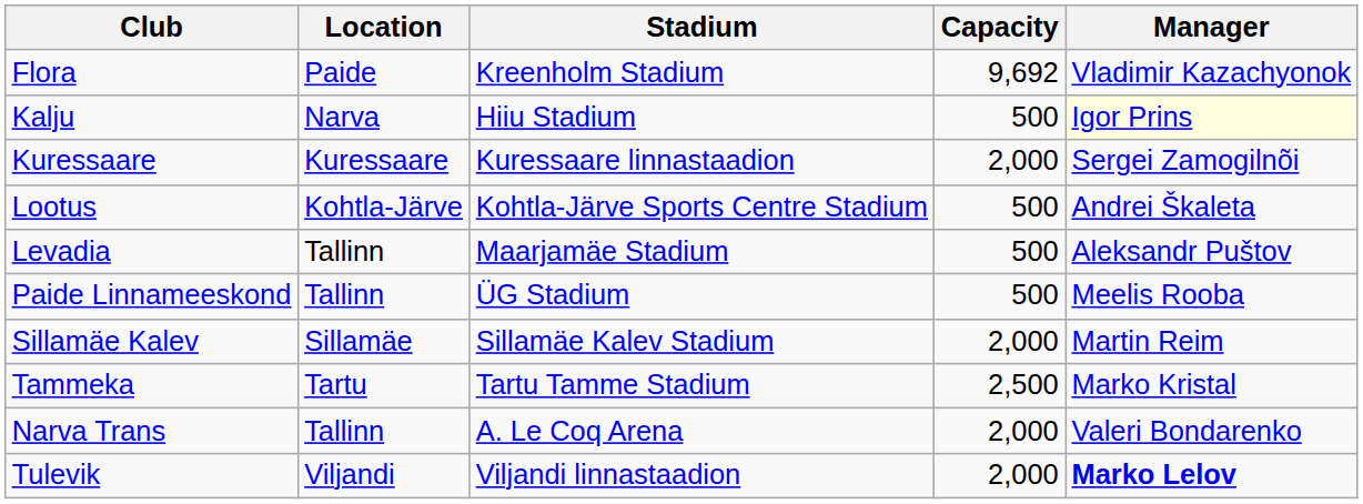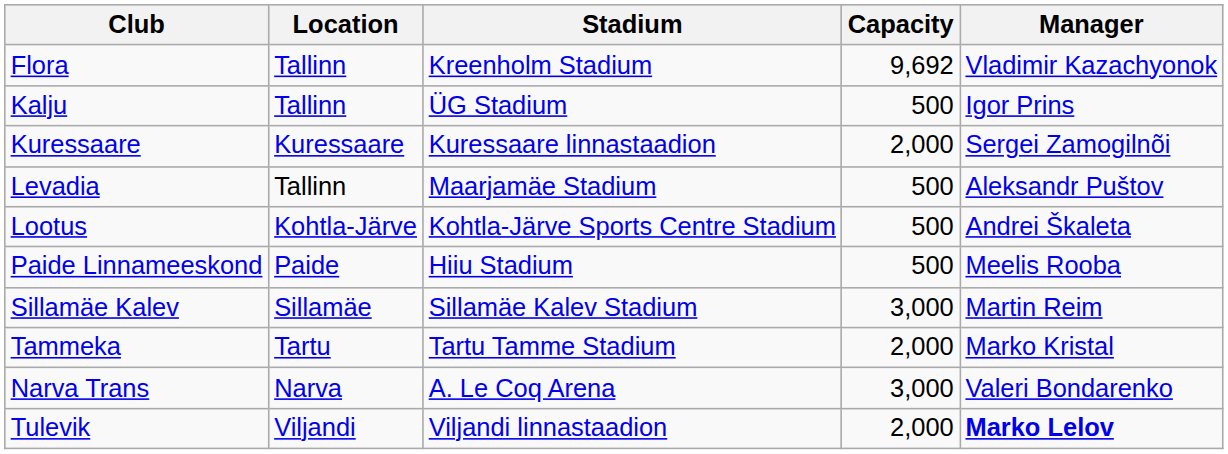Flora | Location: Paide -> Tallinn
Kalju | Location: Narva -> Tallinn
Kalju | Stadium: Hiiu Stadium -> ÜG Stadium
Kalju | Manager: lightyellow background -> no background
rows swapped: Levadia <-> Lootus
Paide Linnameeskond | Location: Tallinn -> Paide
Paide Linnameeskond | Stadium: ÜG Stadium -> Hiiu Stadium
Sillamäe Kalev | Capacity: 2,000 -> 3,000
Tammeka | Capacity: 2,500 -> 2,000
Narva Trans | Location: Tallinn -> Narva
Narva Trans | Capacity: 2,000 -> 3,000
